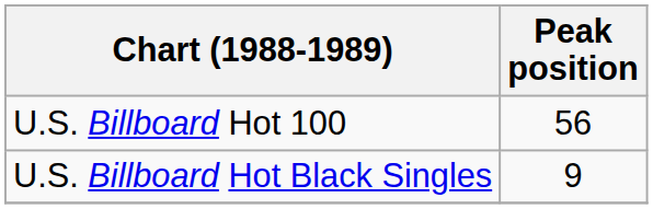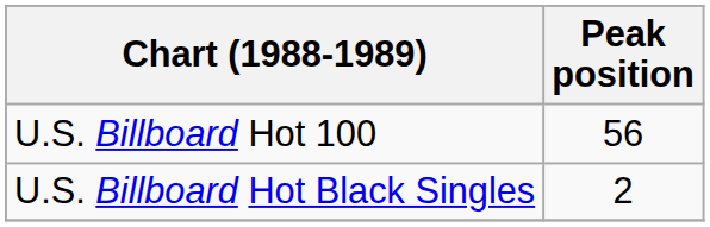U.S. Billboard Hot Black Singles | Peak position: 9 -> 2
